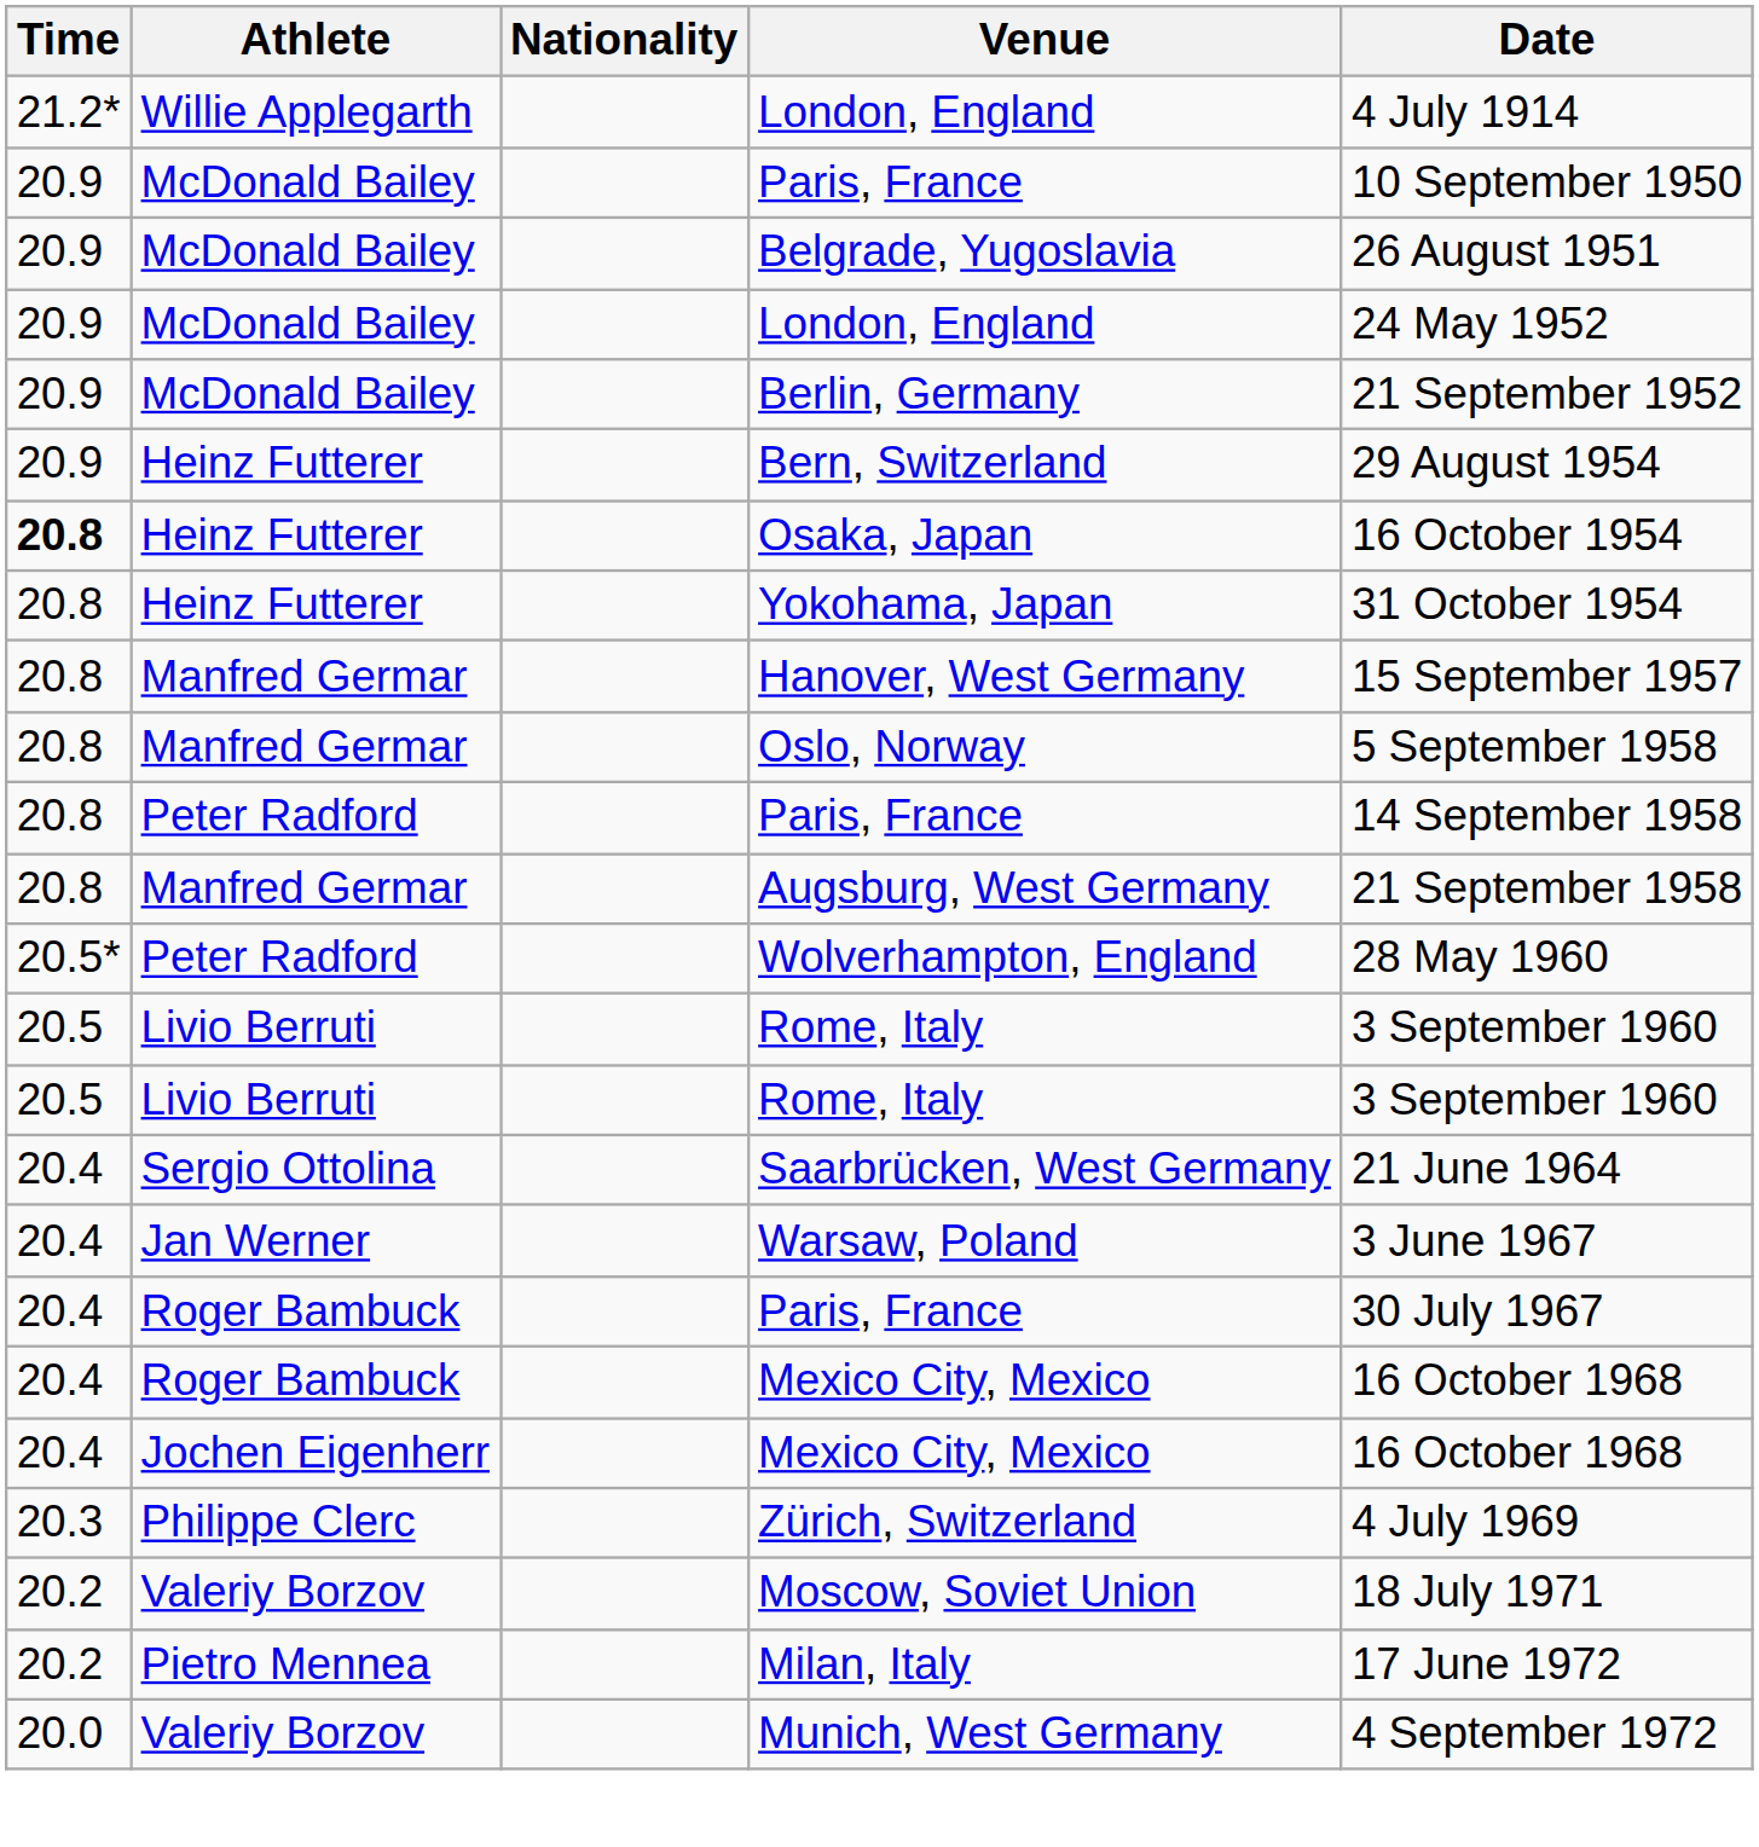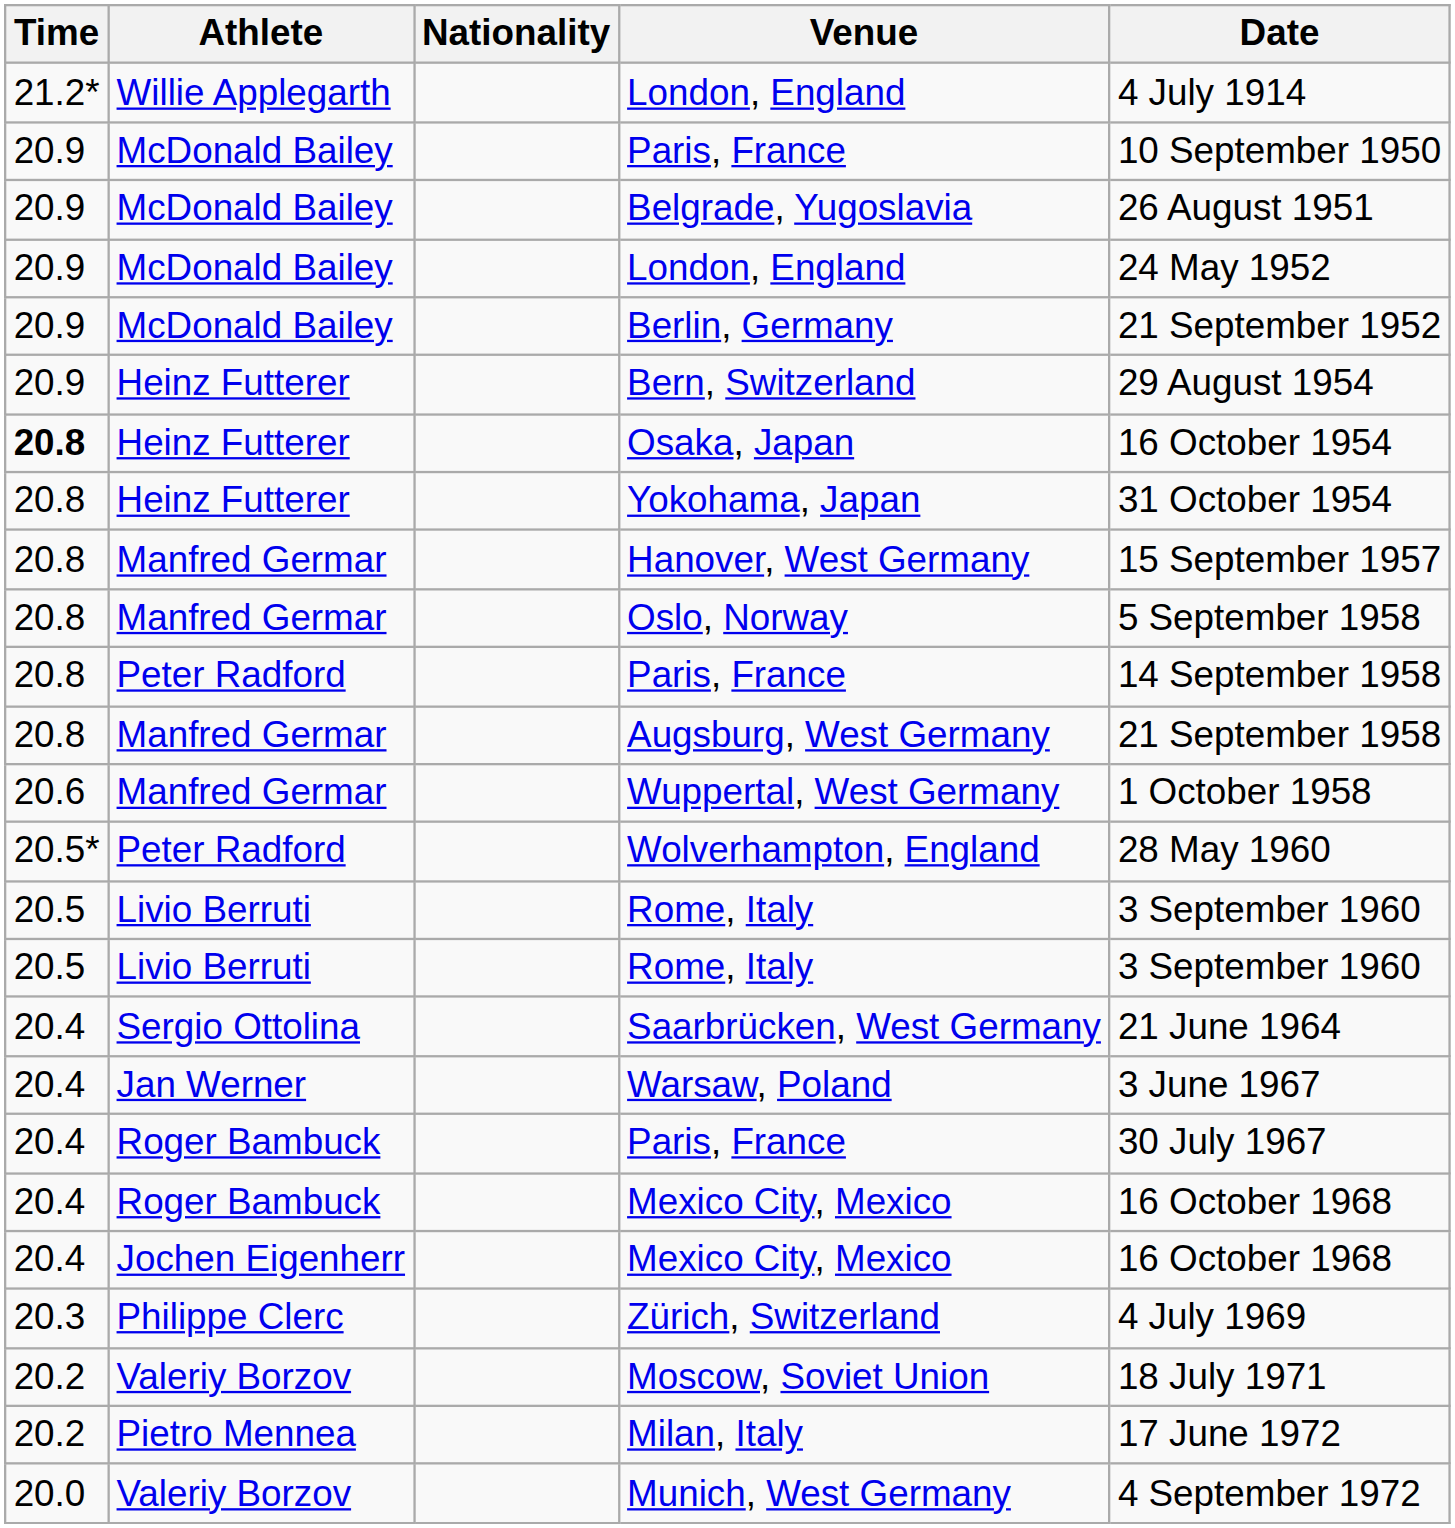+ row: 20.6 | Manfred Germar | Wuppertal, West Germany | 1 October 1958
